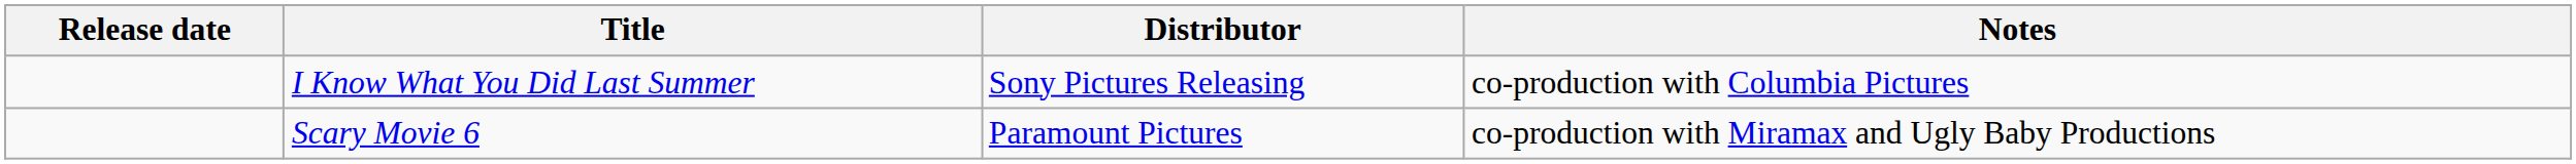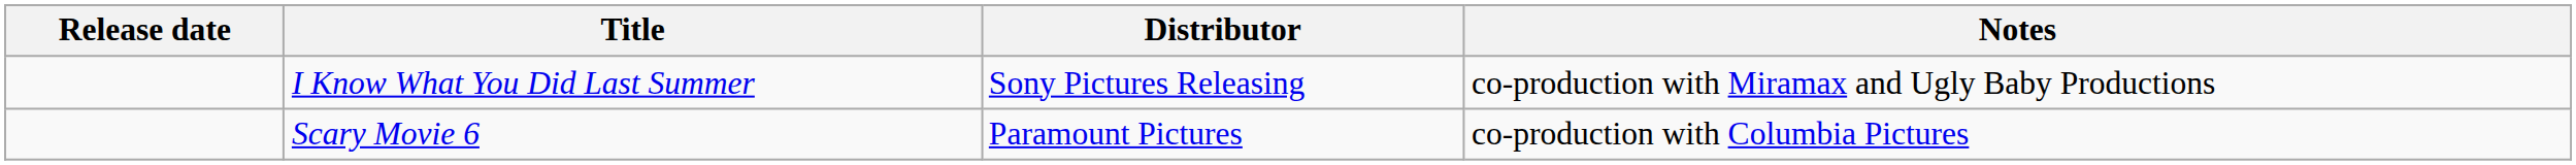I Know What You Did Last Summer | Notes: co-production with Columbia Pictures -> co-production with Miramax and Ugly Baby Productions
Scary Movie 6 | Notes: co-production with Miramax and Ugly Baby Productions -> co-production with Columbia Pictures
